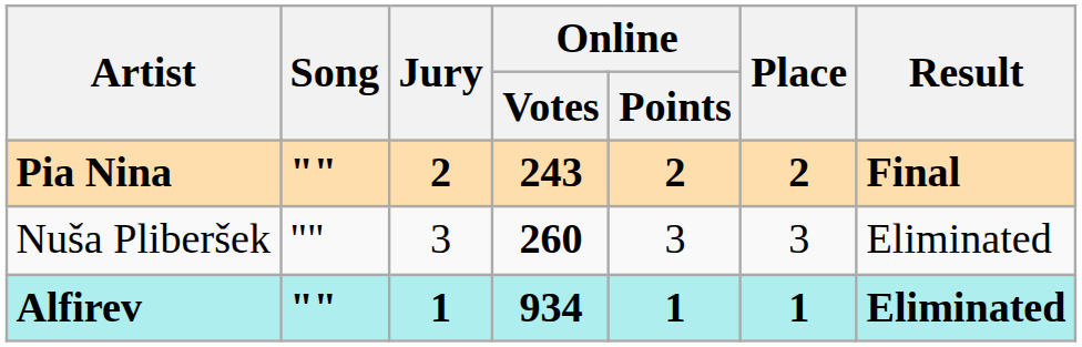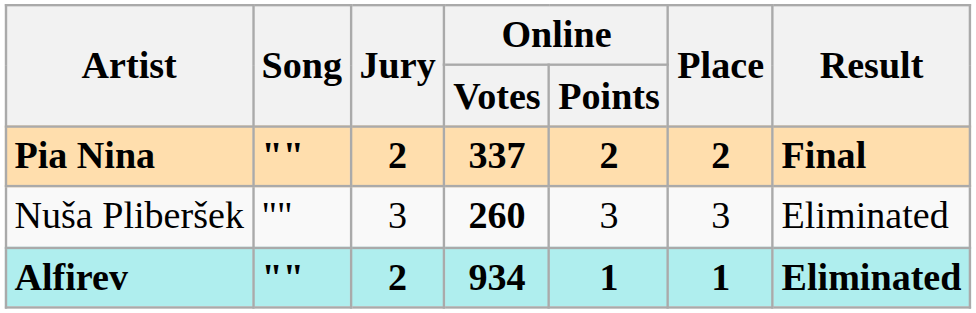Pia Nina | Online / Votes: 243 -> 337
Alfirev | Jury: 1 -> 2
